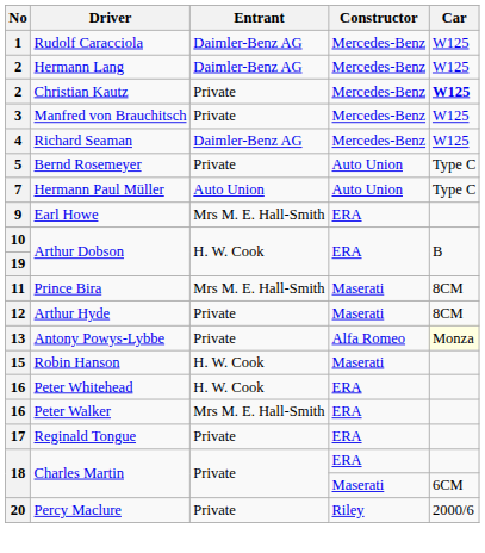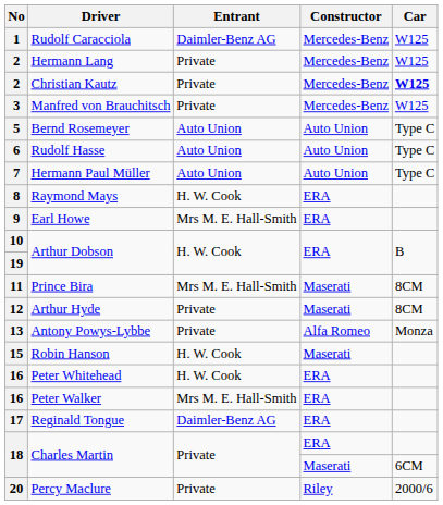Hermann Lang | Entrant: Daimler-Benz AG -> Private
- row: 4 | Richard Seaman | Daimler-Benz AG | Mercedes-Benz | W125
Bernd Rosemeyer | Entrant: Private -> Auto Union
+ row: 6 | Rudolf Hasse | Auto Union | Auto Union | Type C
+ row: 8 | Raymond Mays | H. W. Cook | ERA
Antony Powys-Lybbe | Car: lightyellow background -> no background
Reginald Tongue | Entrant: Private -> Daimler-Benz AG
